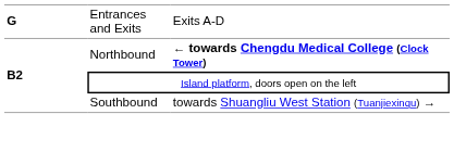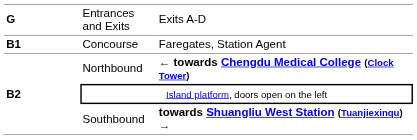+ row: B1 | Concourse | Faregates, Station Agent
Southbound | column 3: normal -> bold
